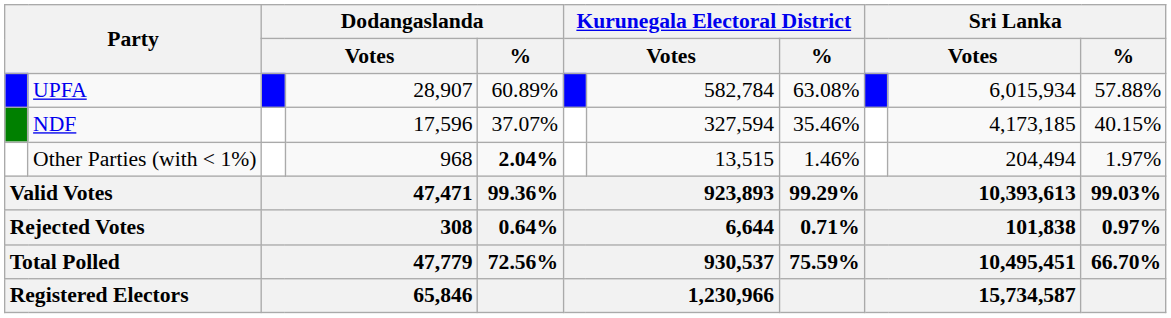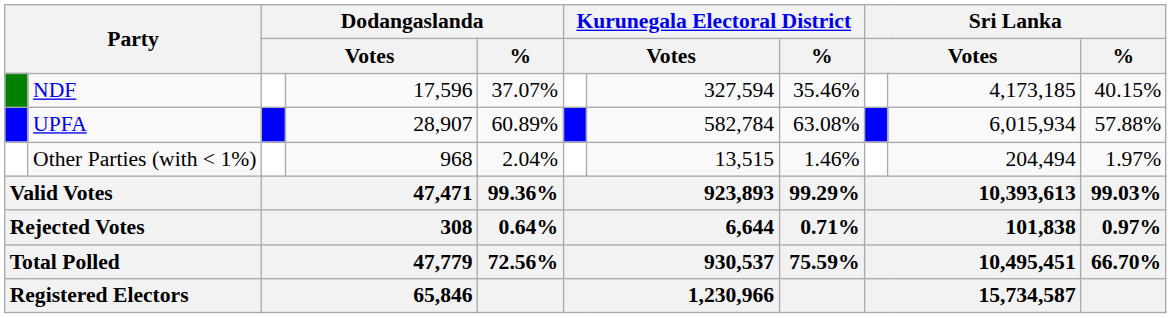rows swapped: UPFA <-> NDF
Other Parties (with < 1%) | Dodangaslanda / %: bold -> normal
